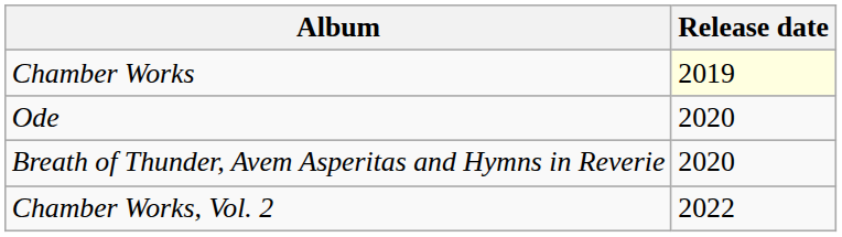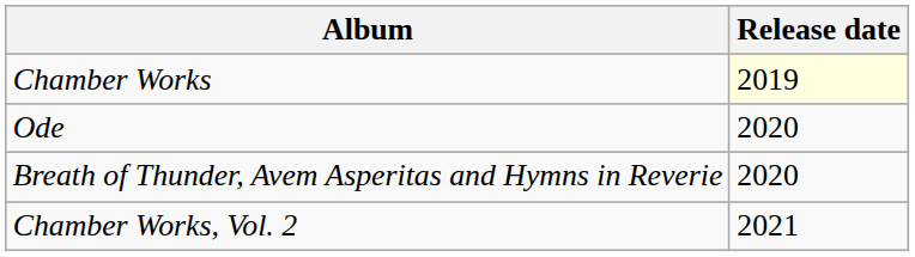Chamber Works, Vol. 2 | Release date: 2022 -> 2021
